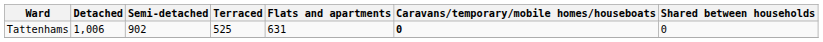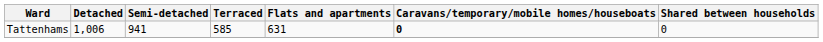Tattenhams | Semi-detached: 902 -> 941
Tattenhams | Terraced: 525 -> 585
